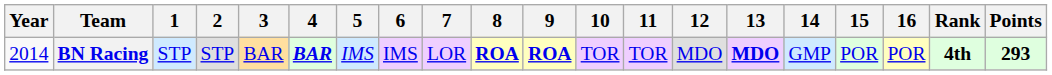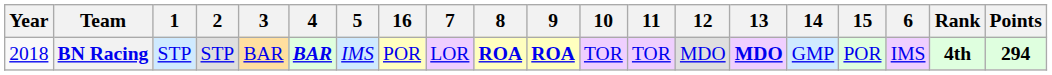columns swapped: 6 <-> 16
BN Racing | Year: 2014 -> 2018
BN Racing | Points: 293 -> 294
